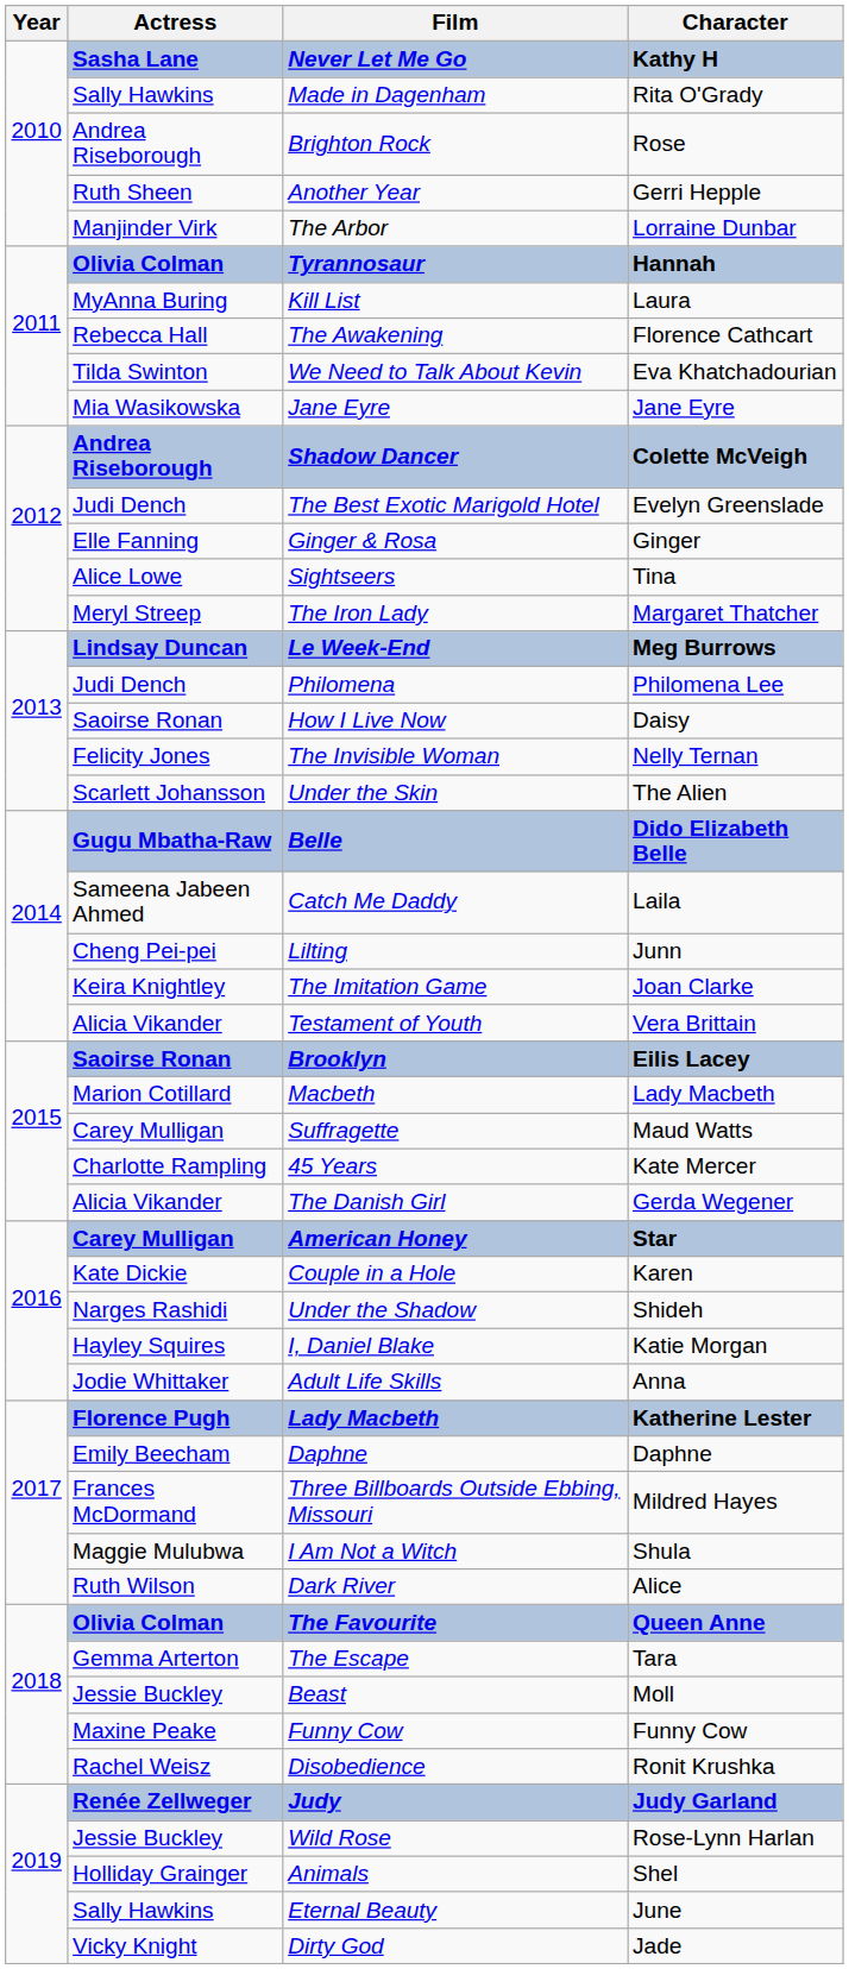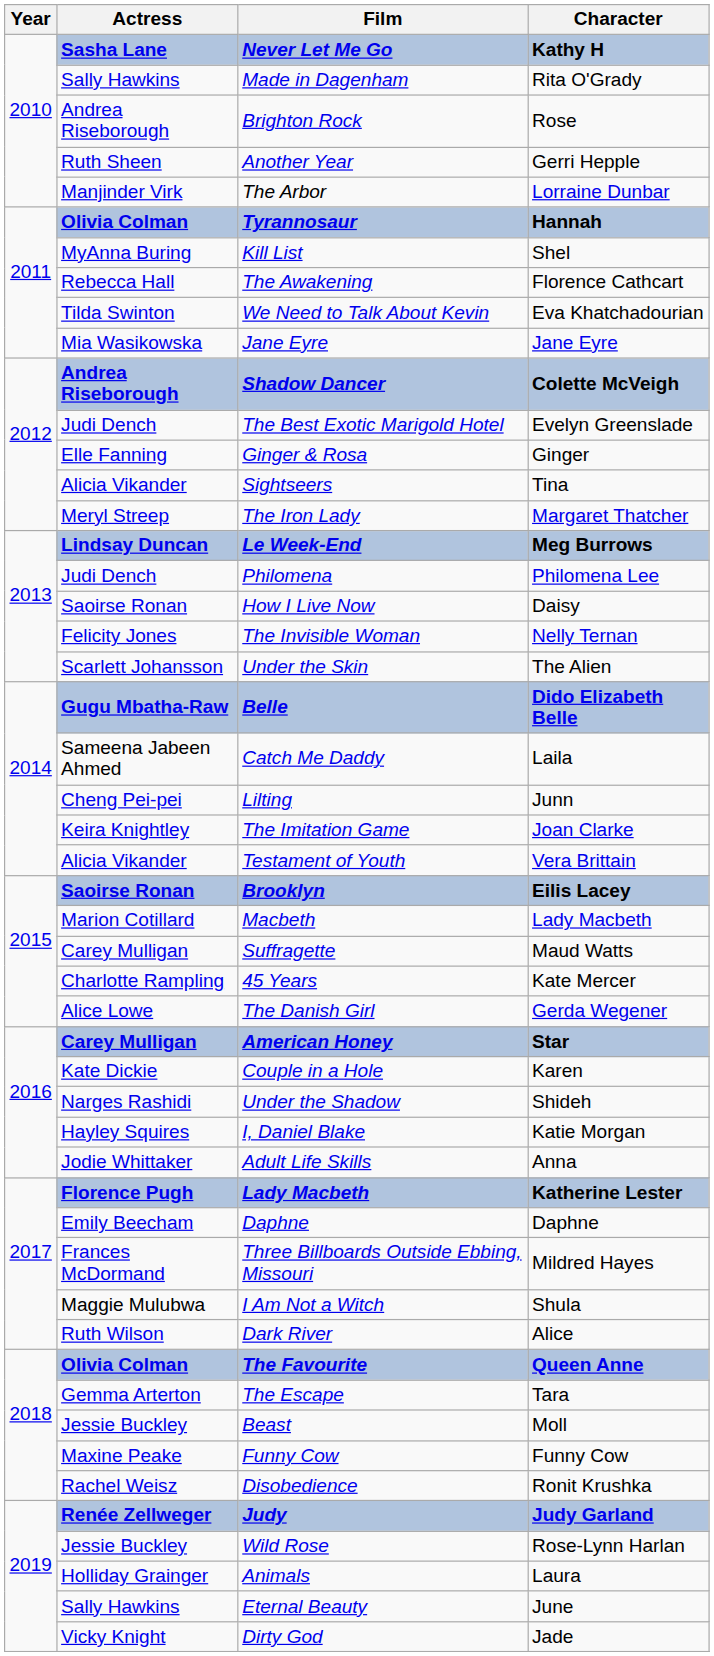Kill List | Character: Laura -> Shel
Sightseers | Actress: Alice Lowe -> Alicia Vikander
The Danish Girl | Actress: Alicia Vikander -> Alice Lowe
Animals | Character: Shel -> Laura
